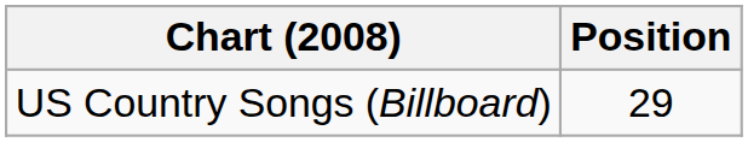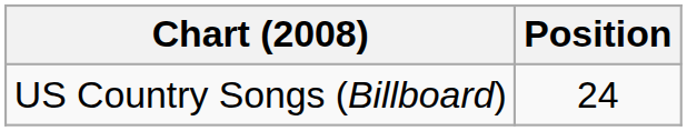US Country Songs (Billboard) | Position: 29 -> 24
